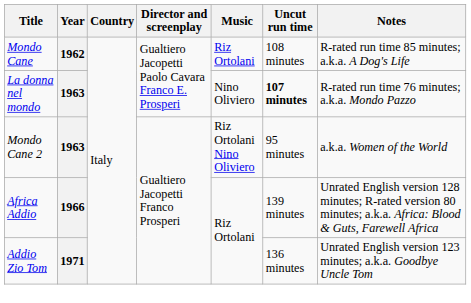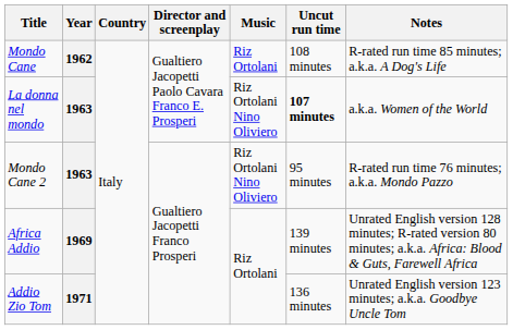La donna nel mondo | Music: Nino Oliviero -> Riz Ortolani Nino Oliviero
La donna nel mondo | Notes: R-rated run time 76 minutes; a.k.a. Mondo Pazzo -> a.k.a. Women of the World
Mondo Cane 2 | Notes: a.k.a. Women of the World -> R-rated run time 76 minutes; a.k.a. Mondo Pazzo
Africa Addio | Year: 1966 -> 1969
